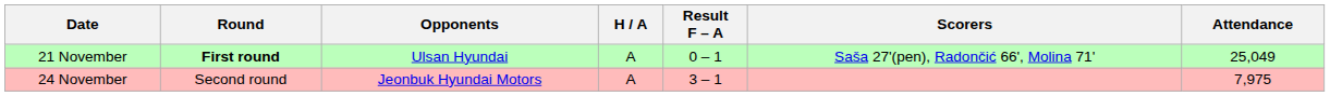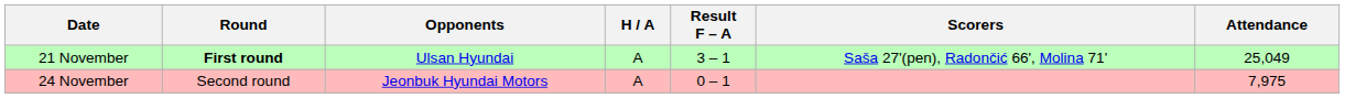21 November | Result F – A: 0 – 1 -> 3 – 1
24 November | Result F – A: 3 – 1 -> 0 – 1
